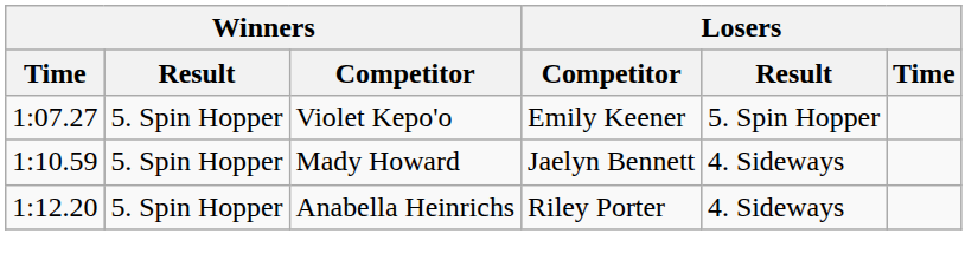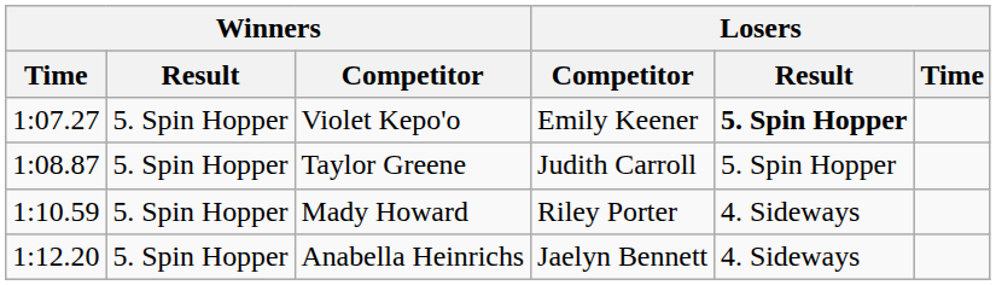Violet Kepo'o | Losers / Result: normal -> bold
+ row: 1:08.87 | 5. Spin Hopper | Taylor Greene | Judith Carroll | 5. Spin Hopper
Mady Howard | Losers / Competitor: Jaelyn Bennett -> Riley Porter
Anabella Heinrichs | Losers / Competitor: Riley Porter -> Jaelyn Bennett
